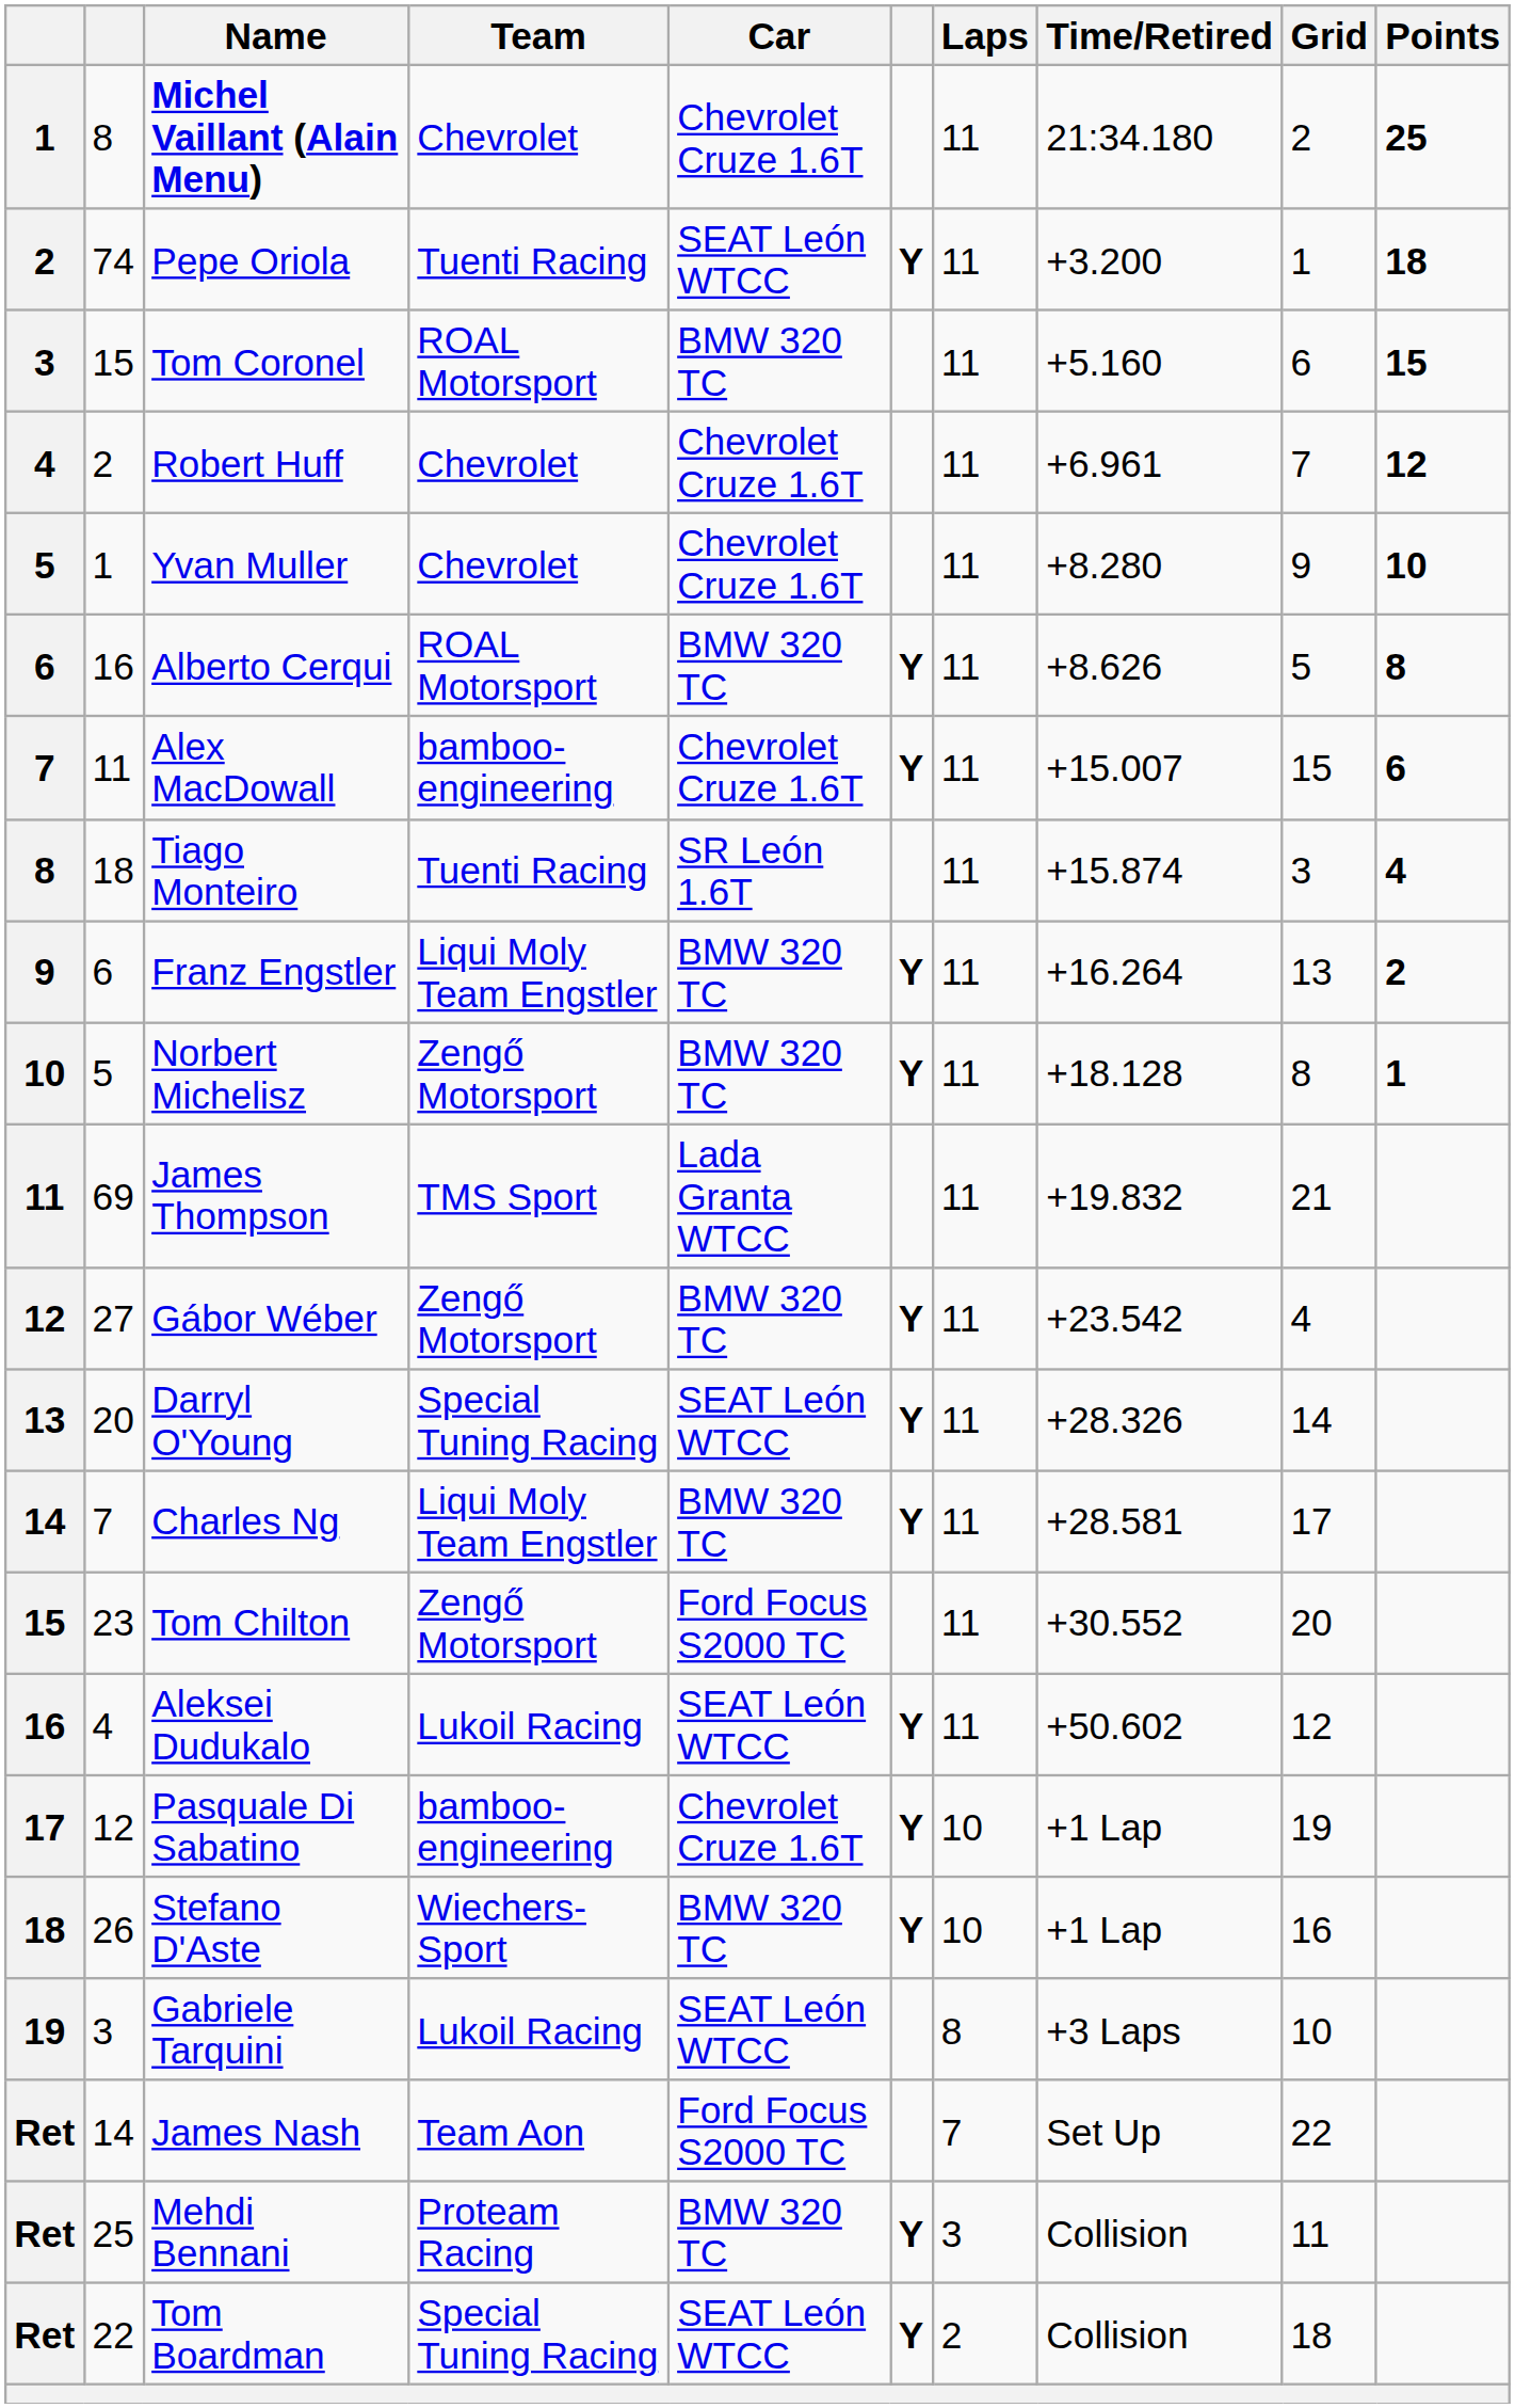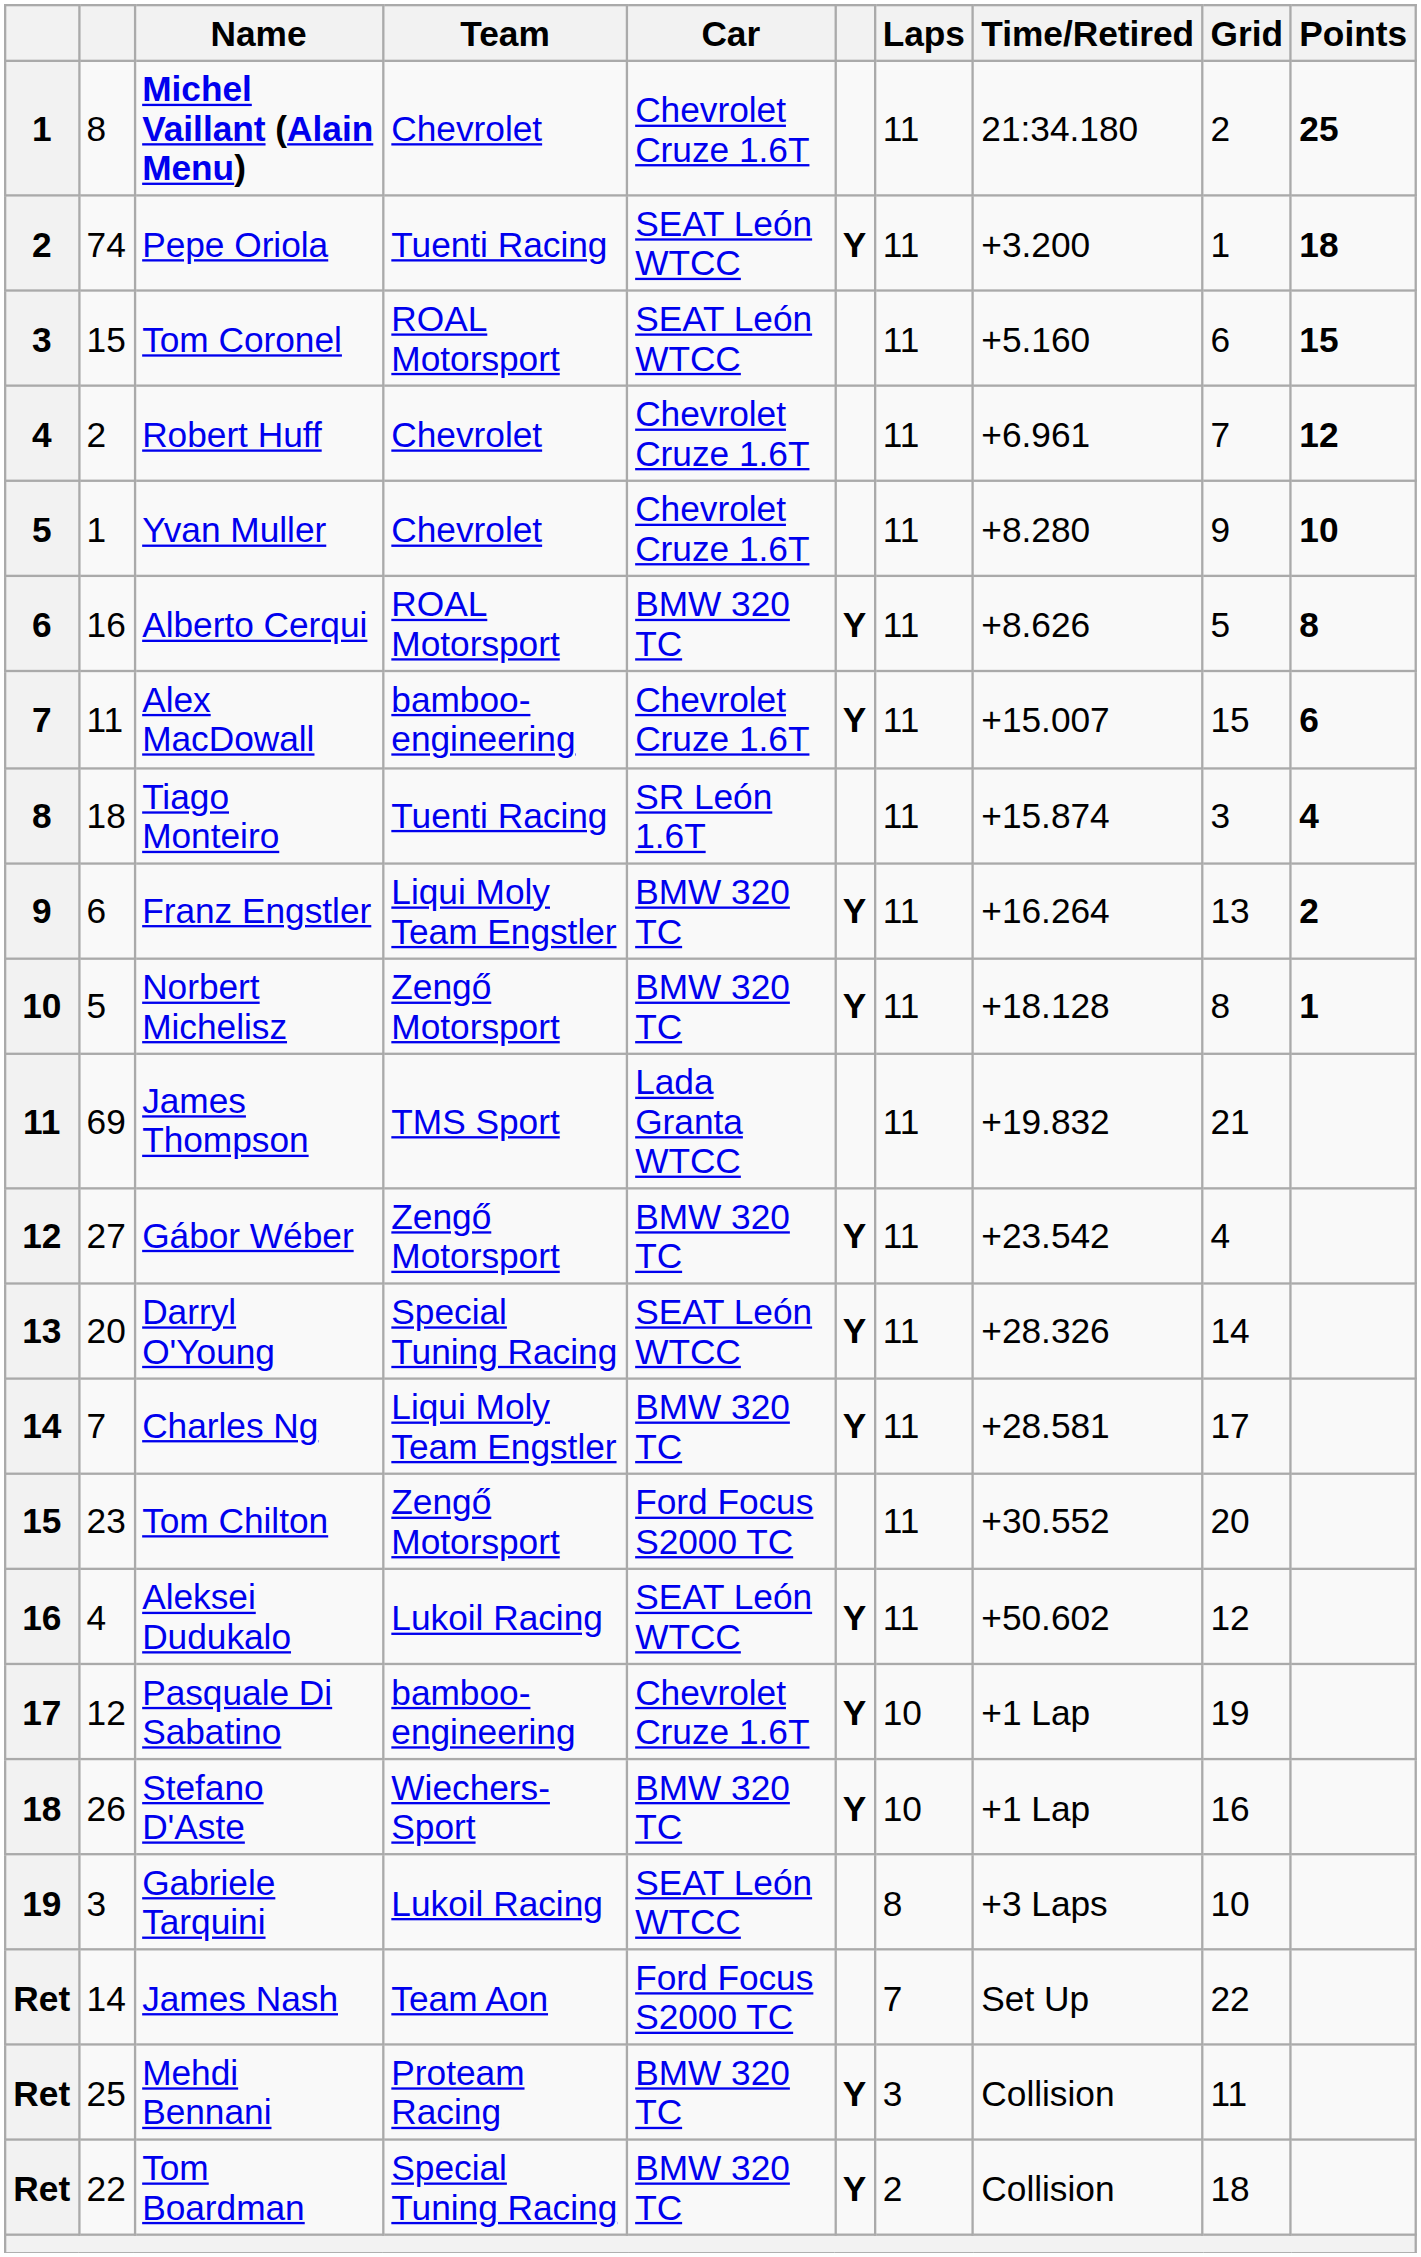Tom Coronel | Car: BMW 320 TC -> SEAT León WTCC
Tom Boardman | Car: SEAT León WTCC -> BMW 320 TC
